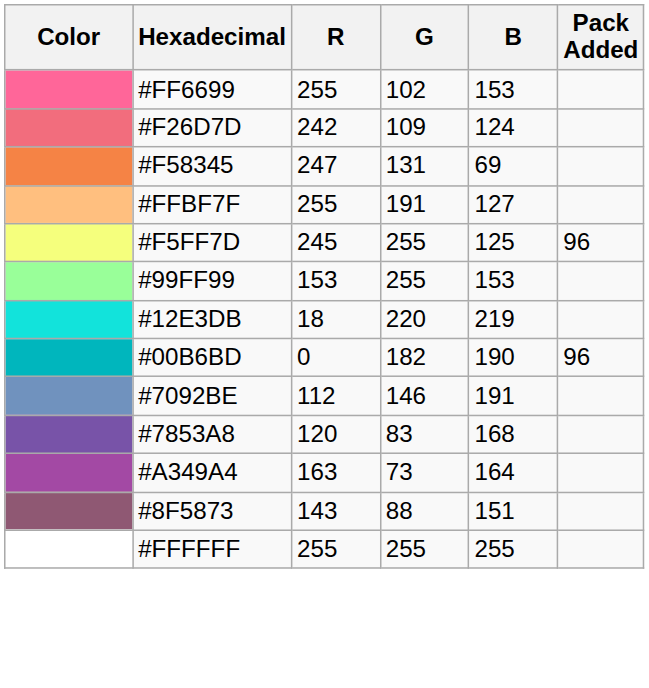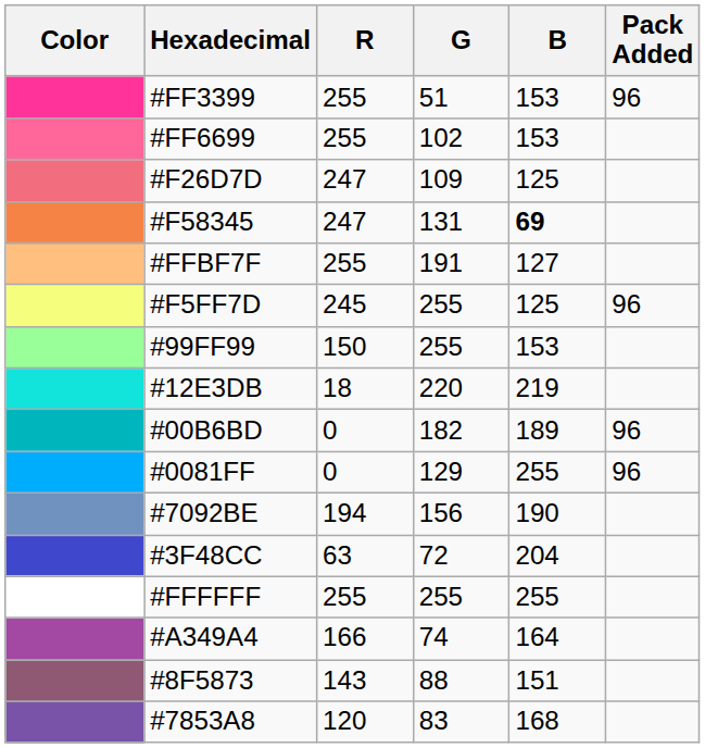+ row: #FF3399 | 255 | 51 | 153 | 96
#F26D7D | R: 242 -> 247
#F26D7D | B: 124 -> 125
#F58345 | B: normal -> bold
#99FF99 | R: 153 -> 150
#00B6BD | B: 190 -> 189
+ row: #0081FF | 0 | 129 | 255 | 96
#7092BE | R: 112 -> 194
#7092BE | G: 146 -> 156
#7092BE | B: 191 -> 190
+ row: #3F48CC | 63 | 72 | 204
rows swapped: #7853A8 <-> #FFFFFF
#A349A4 | R: 163 -> 166
#A349A4 | G: 73 -> 74
